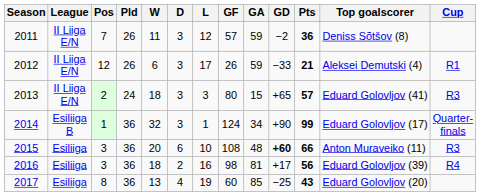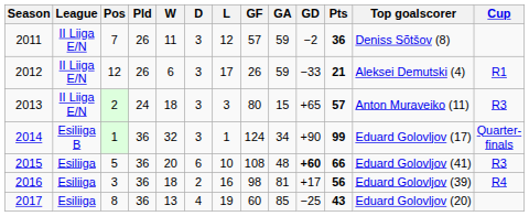2013 | Top goalscorer: Eduard Golovljov (41) -> Anton Muraveiko (11)
2015 | Pos: 3 -> 5
2015 | Top goalscorer: Anton Muraveiko (11) -> Eduard Golovljov (41)
